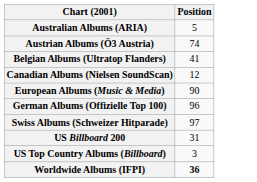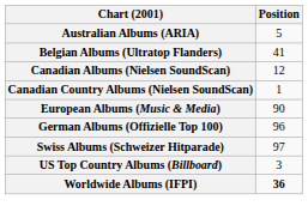- row: Austrian Albums (Ö3 Austria) | 74
+ row: Canadian Country Albums (Nielsen SoundScan) | 1
- row: US Billboard 200 | 31
